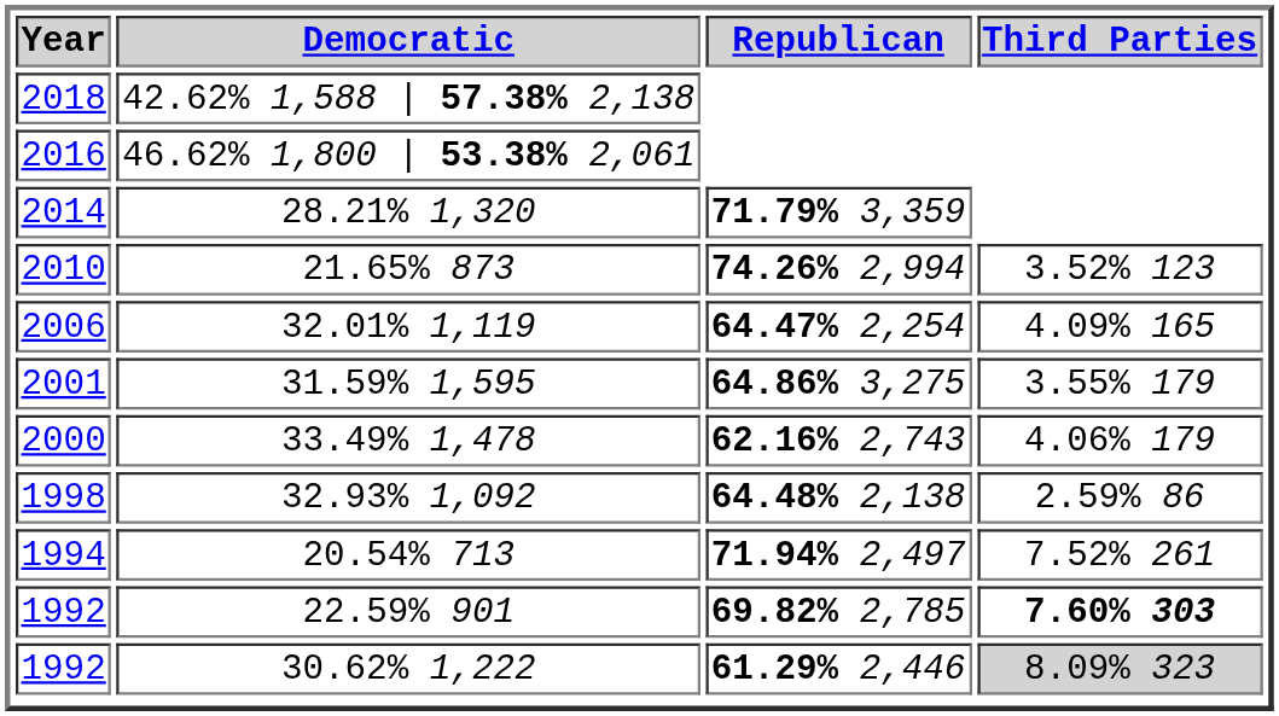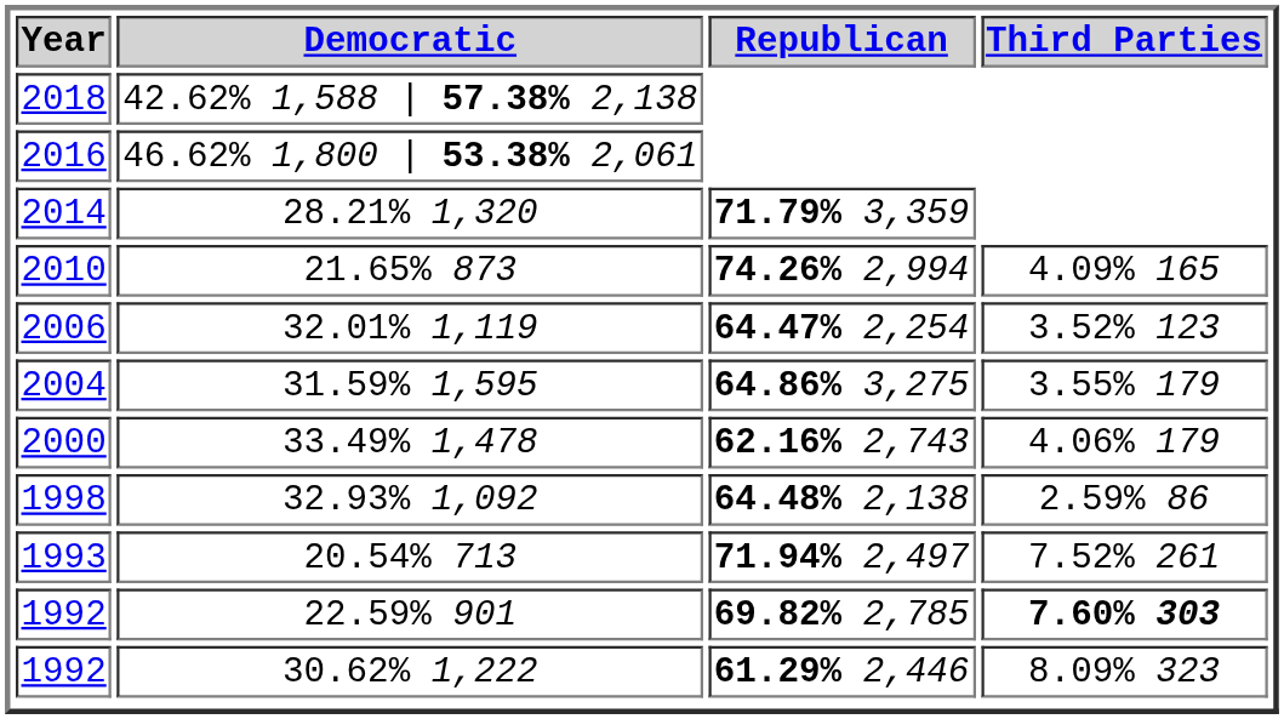21.65% 873 | Third Parties: 3.52% 123 -> 4.09% 165
32.01% 1,119 | Third Parties: 4.09% 165 -> 3.52% 123
31.59% 1,595 | Year: 2001 -> 2004
20.54% 713 | Year: 1994 -> 1993
30.62% 1,222 | Third Parties: lightgrey background -> no background
